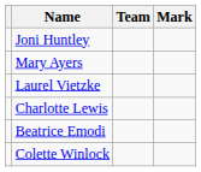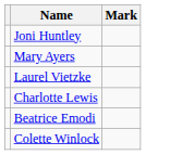- column: Team
